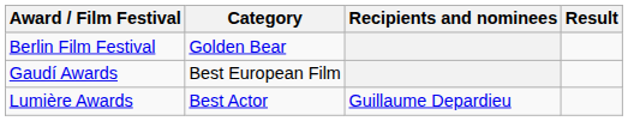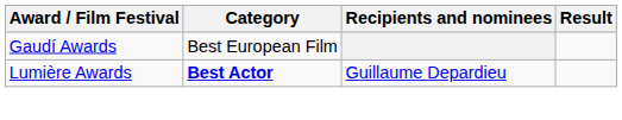- row: Berlin Film Festival | Golden Bear
Lumière Awards | Category: normal -> bold
